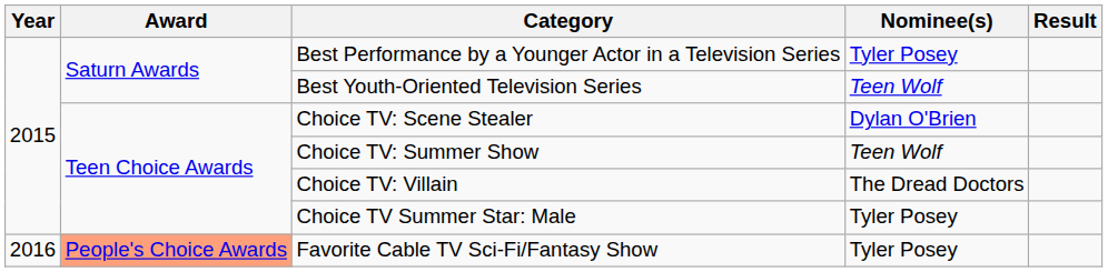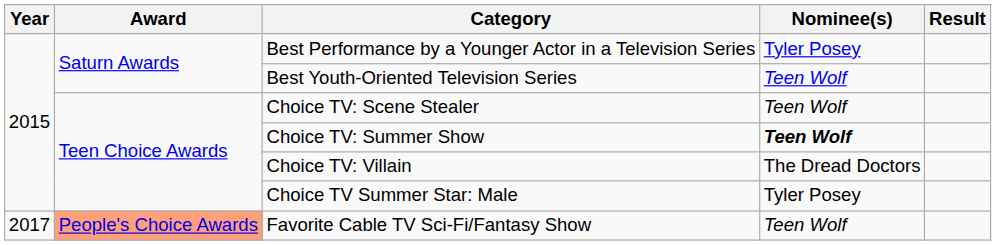Choice TV: Scene Stealer | Nominee(s): Dylan O'Brien -> Teen Wolf
Choice TV: Summer Show | Nominee(s): normal -> bold
Favorite Cable TV Sci-Fi/Fantasy Show | Year: 2016 -> 2017
Favorite Cable TV Sci-Fi/Fantasy Show | Nominee(s): Tyler Posey -> Teen Wolf
